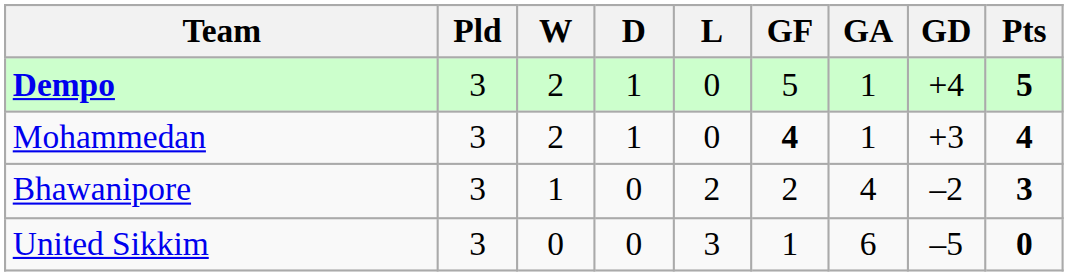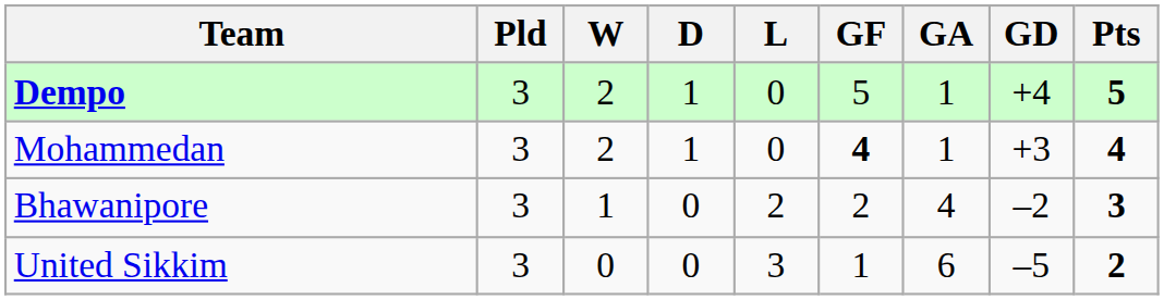United Sikkim | Pts: 0 -> 2
